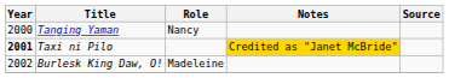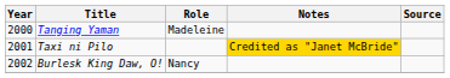Tanging Yaman | Role: Nancy -> Madeleine
Taxi ni Pilo | Year: bold -> normal
Burlesk King Daw, O! | Role: Madeleine -> Nancy
